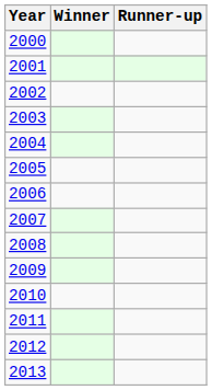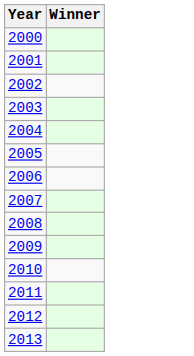- column: Runner-up
